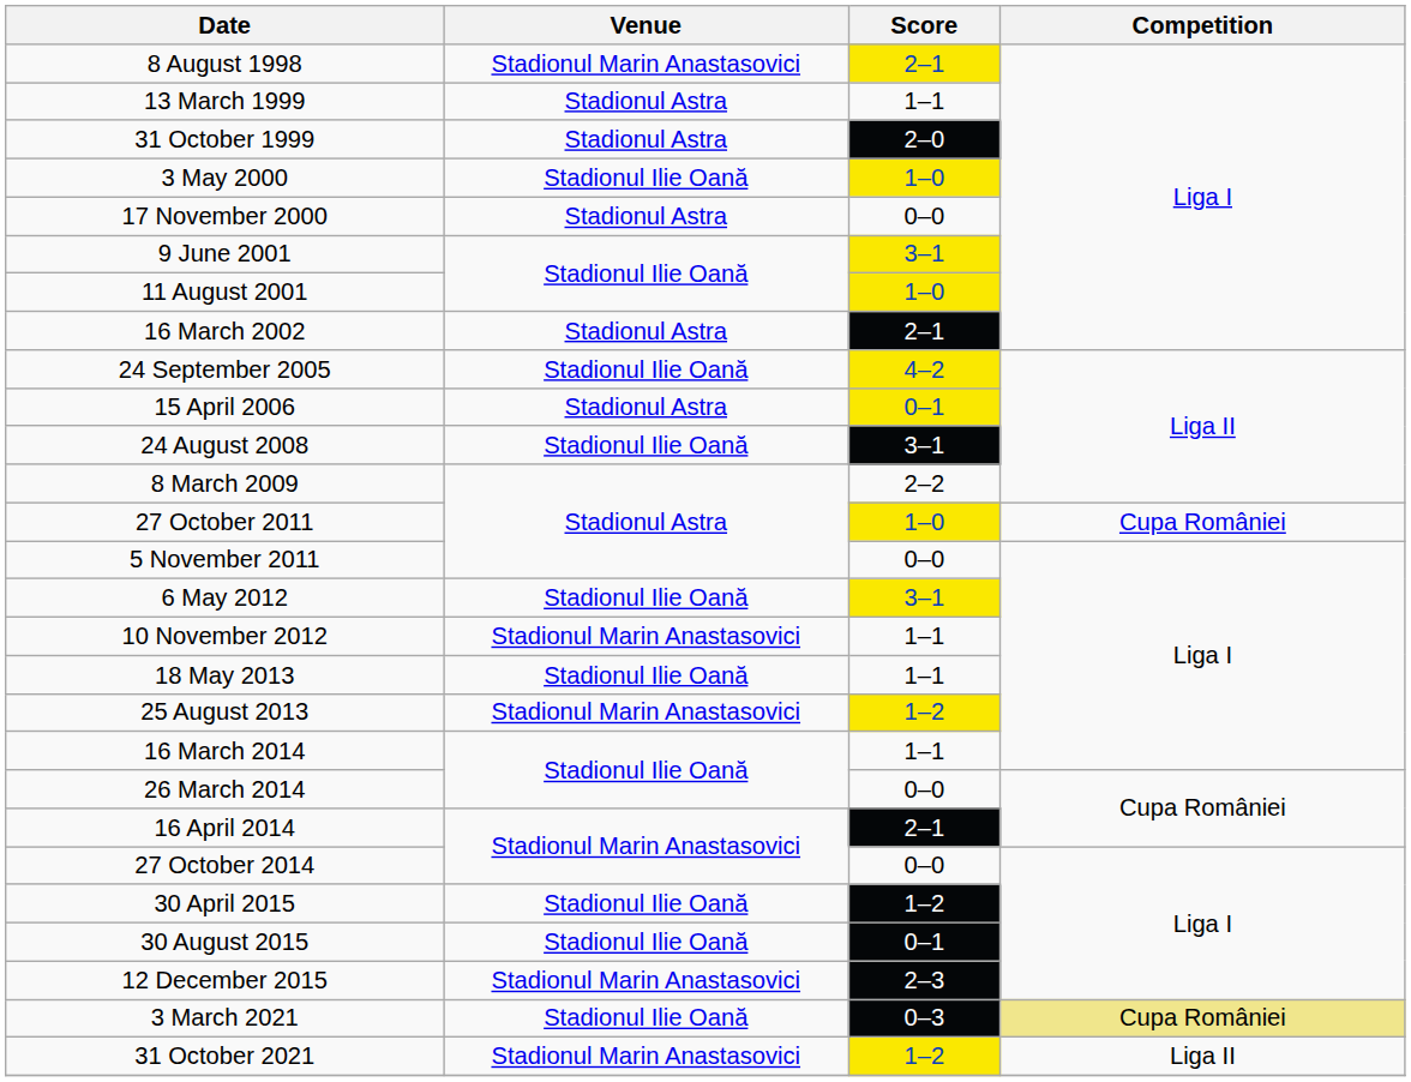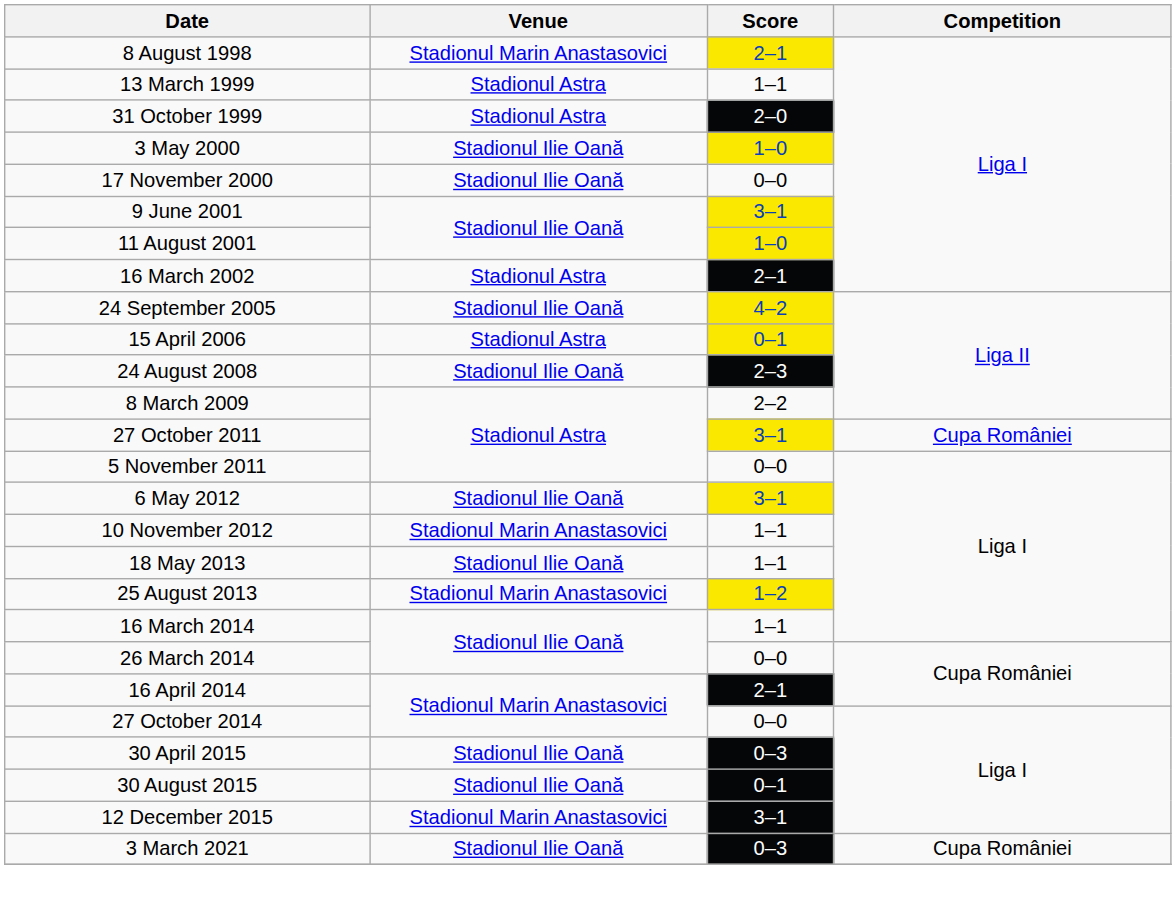17 November 2000 | Venue: Stadionul Astra -> Stadionul Ilie Oană
24 August 2008 | Score: 3–1 -> 2–3
27 October 2011 | Score: 1–0 -> 3–1
30 April 2015 | Score: 1–2 -> 0–3
12 December 2015 | Score: 2–3 -> 3–1
3 March 2021 | Competition: khaki background -> no background
- row: 31 October 2021 | Stadionul Marin Anastasovici | 1–2 | Liga II
